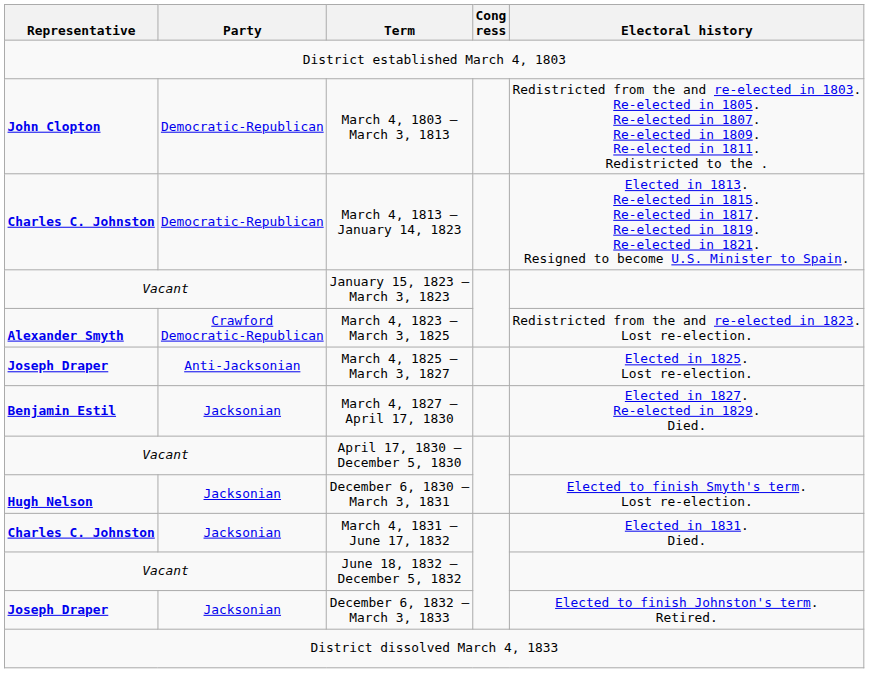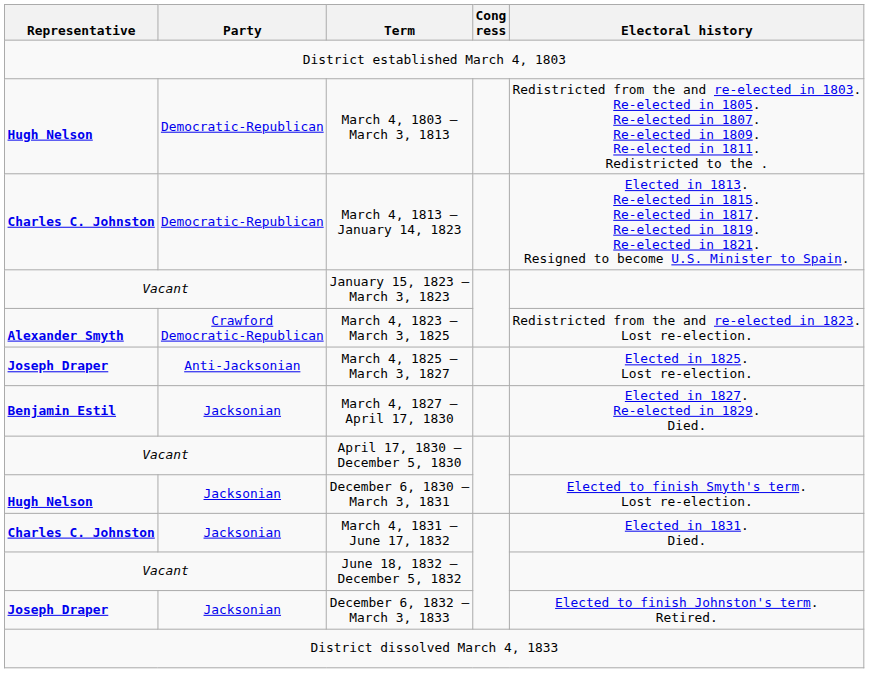March 4, 1803 – March 3, 1813 | Representative: John Clopton -> Hugh Nelson
